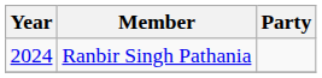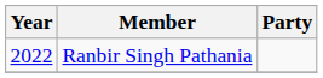Ranbir Singh Pathania | Year: 2024 -> 2022
